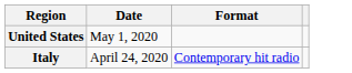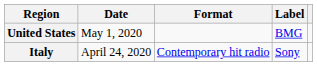+ column: Label | BMG | Sony
